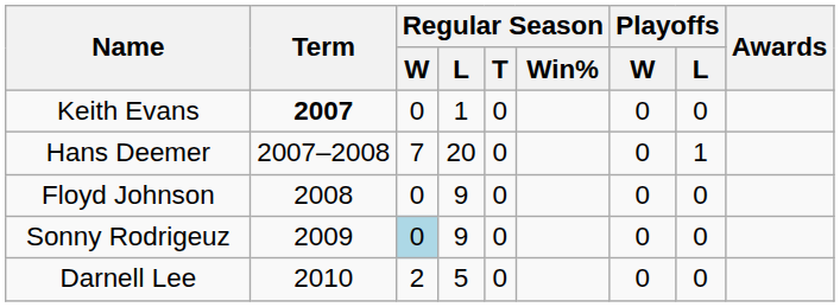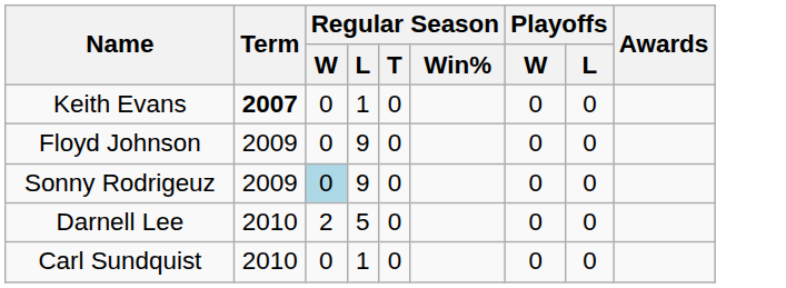- row: Hans Deemer | 2007–2008 | 7 | 20 | 0 | 0 | 1
Floyd Johnson | Term: 2008 -> 2009
+ row: Carl Sundquist | 2010 | 0 | 1 | 0 | 0 | 0
